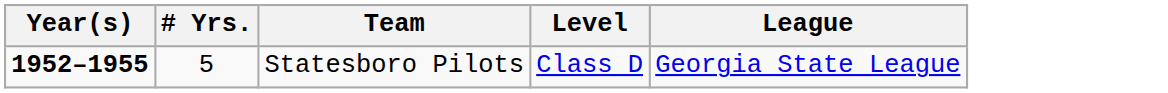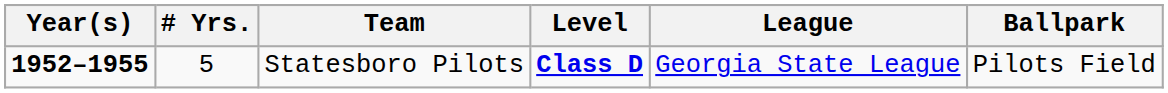+ column: Ballpark | Pilots Field
Statesboro Pilots | Level: normal -> bold
